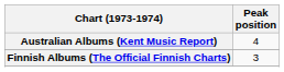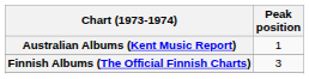Australian Albums (Kent Music Report) | Peak position: 4 -> 1
